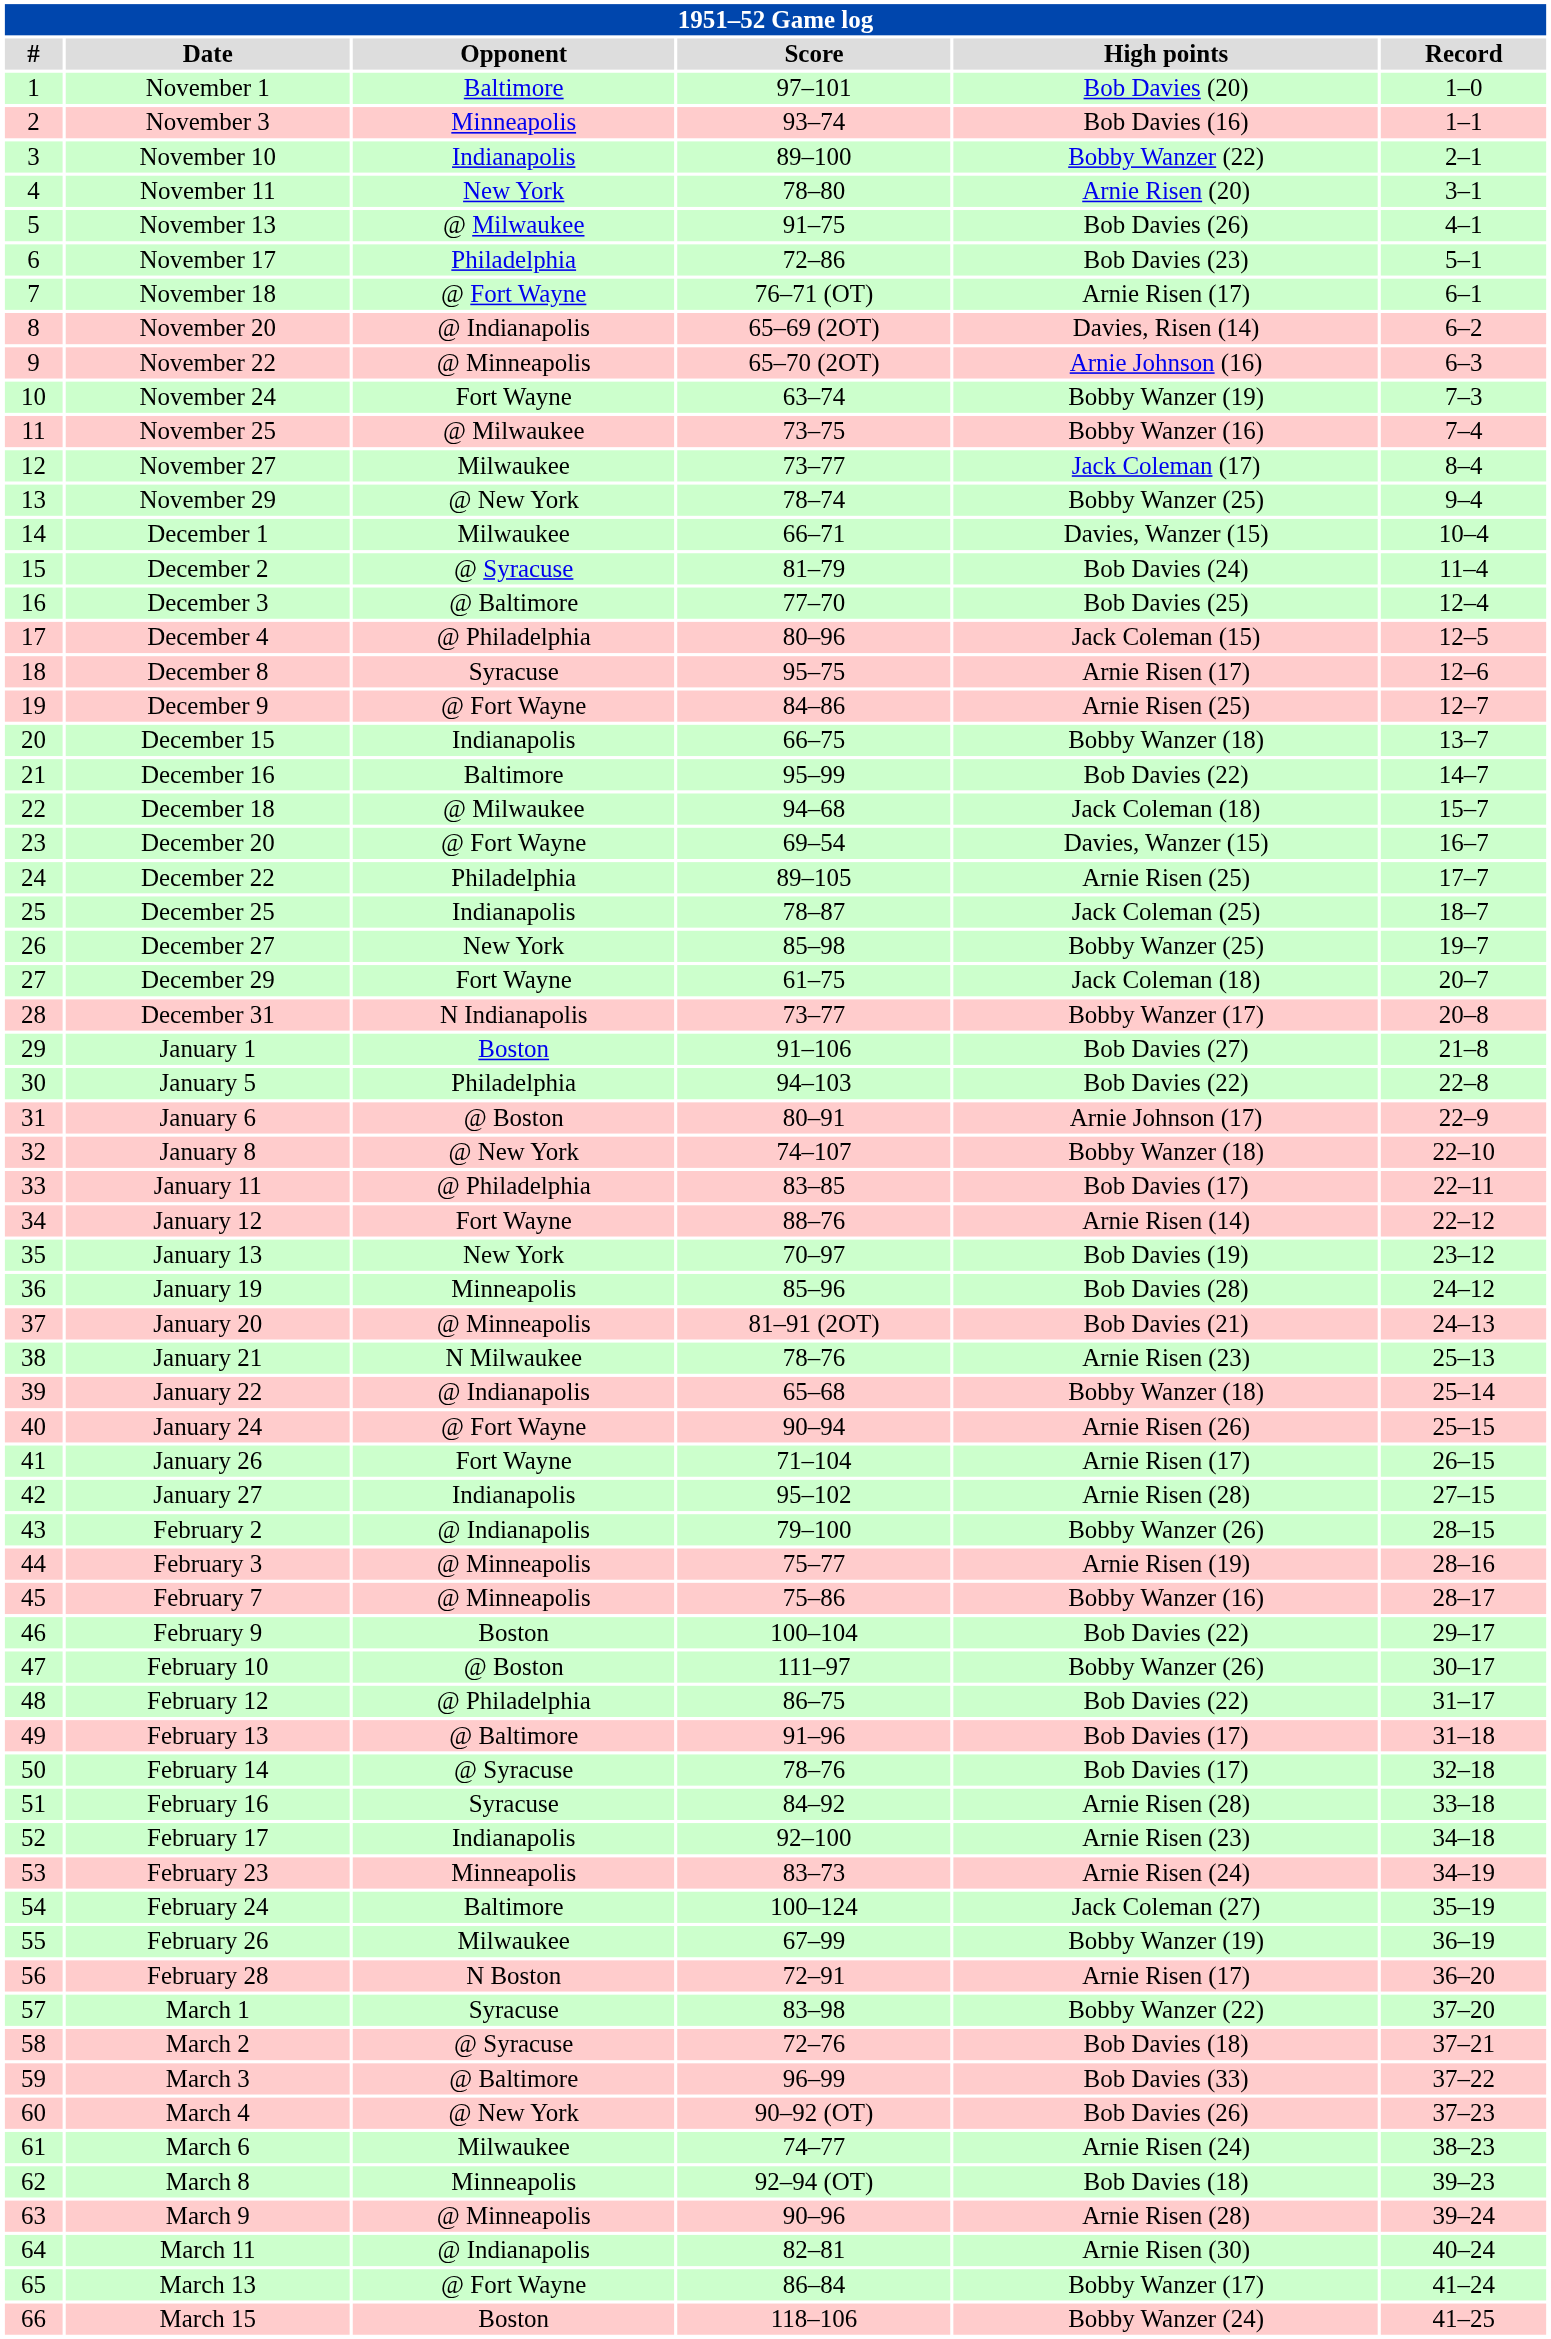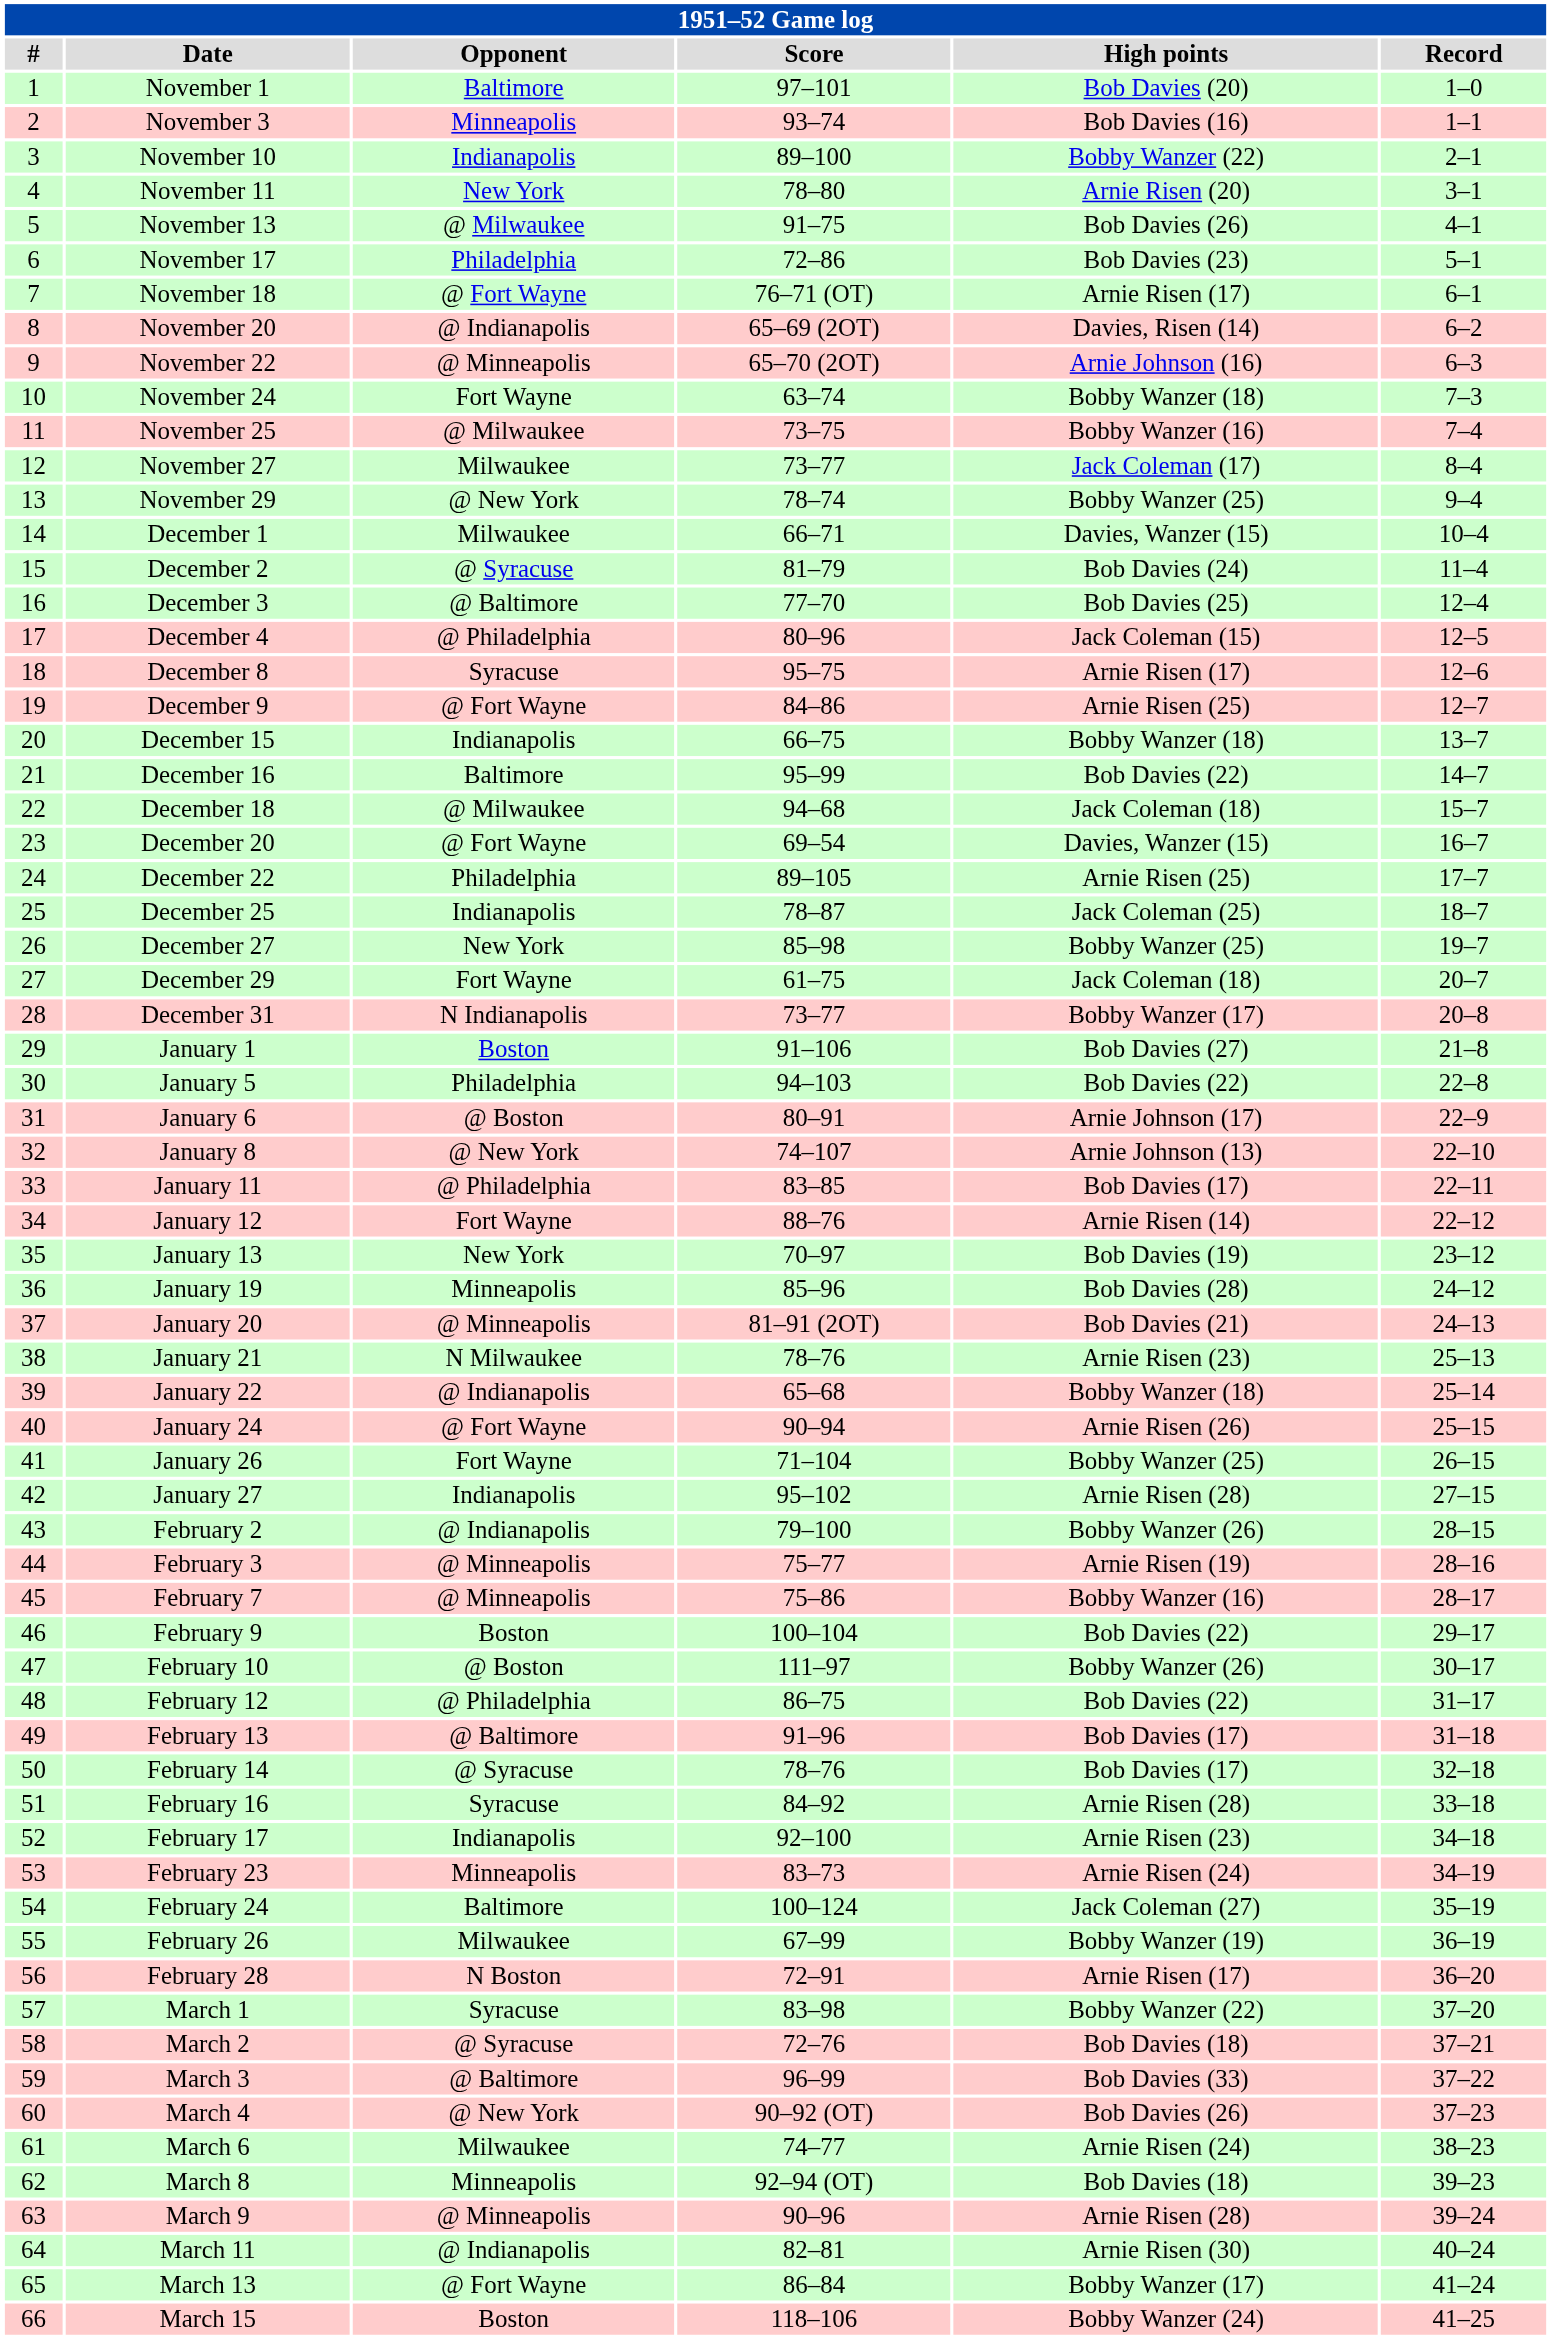November 24 | High points: Bobby Wanzer (19) -> Bobby Wanzer (18)
January 8 | High points: Bobby Wanzer (18) -> Arnie Johnson (13)
January 26 | High points: Arnie Risen (17) -> Bobby Wanzer (25)
